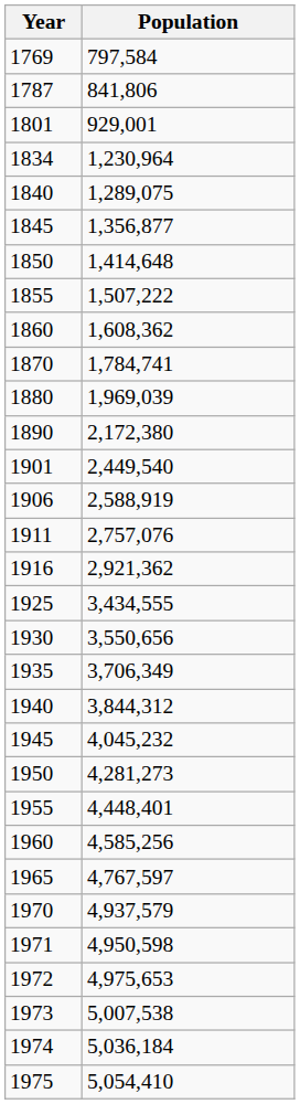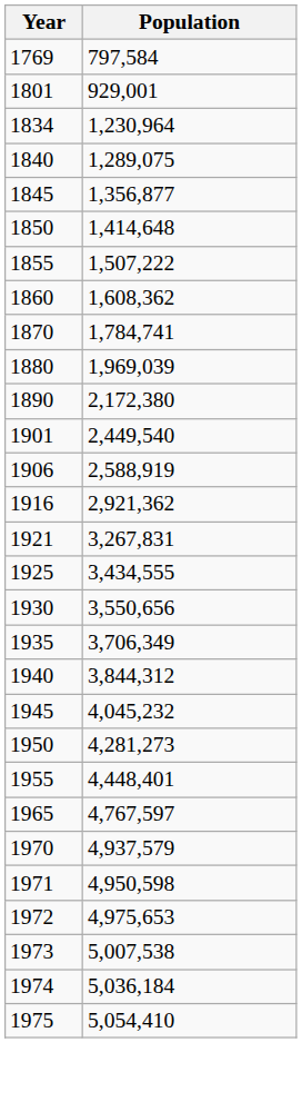- row: 1787 | 841,806
- row: 1911 | 2,757,076
+ row: 1921 | 3,267,831
- row: 1960 | 4,585,256
